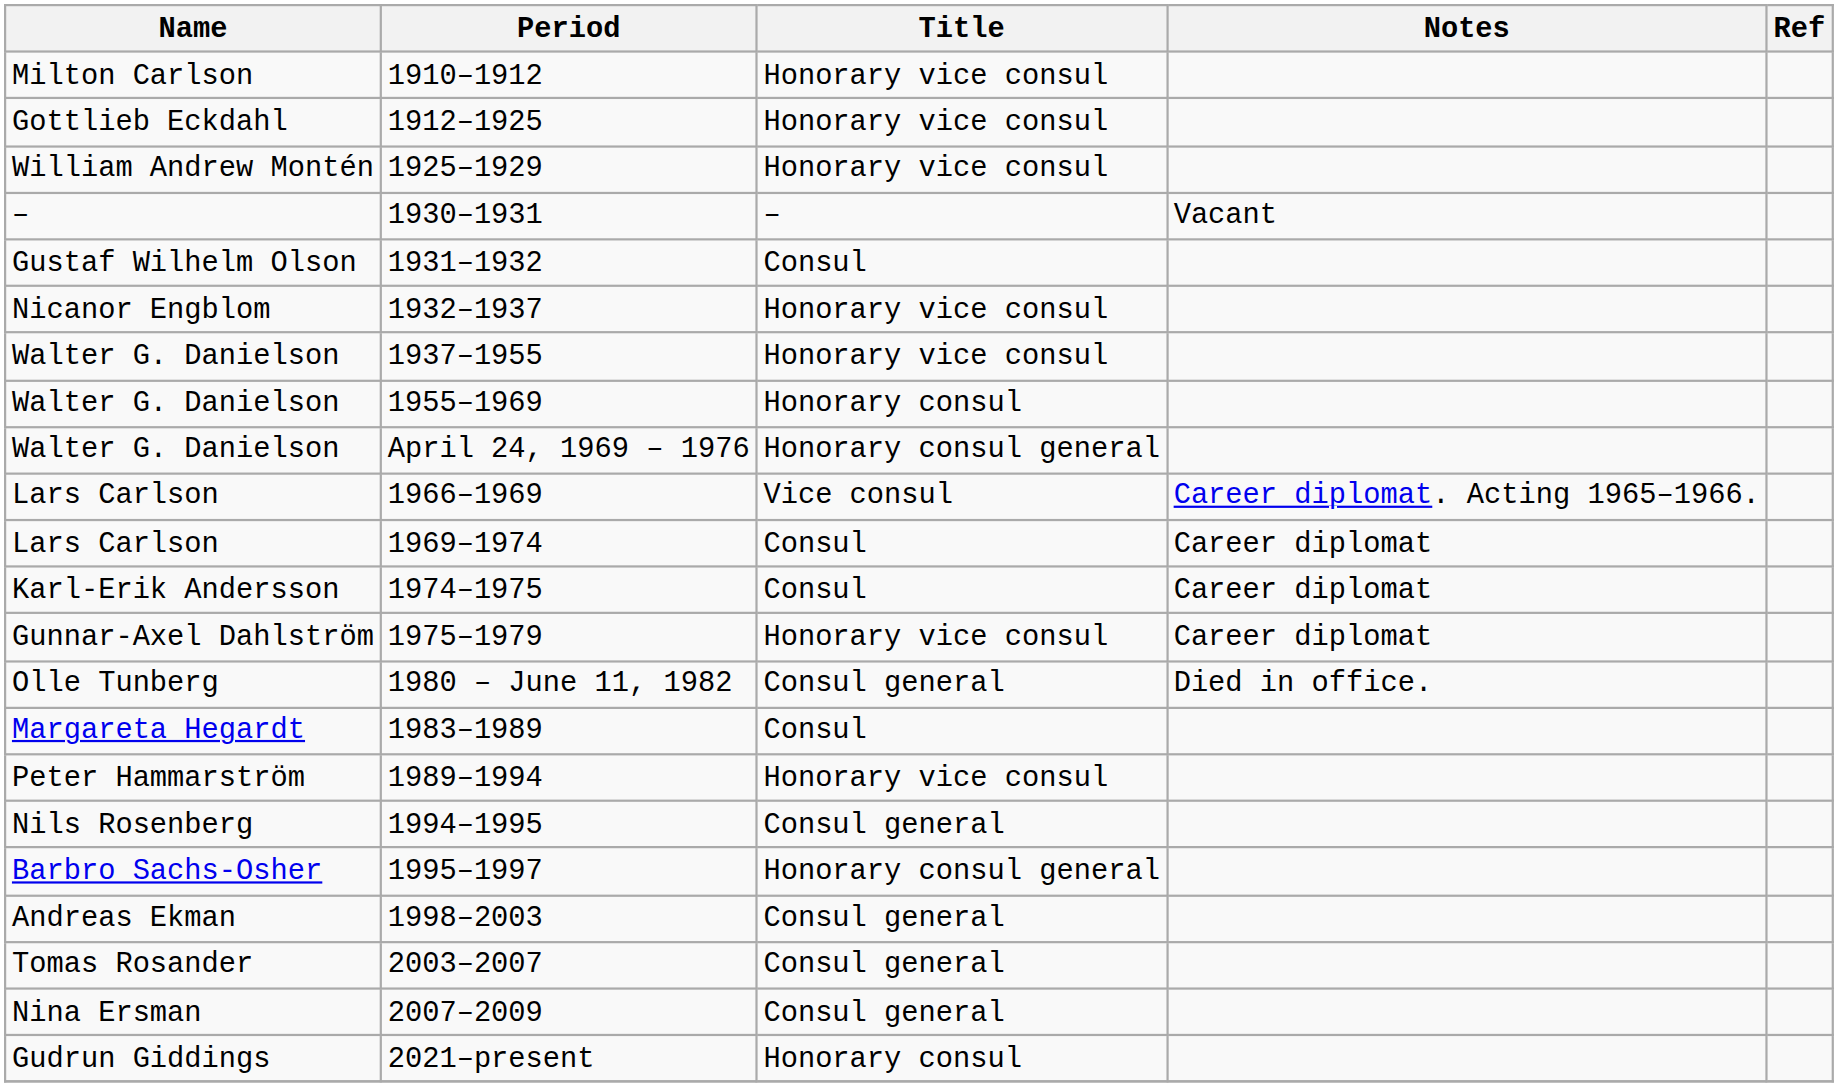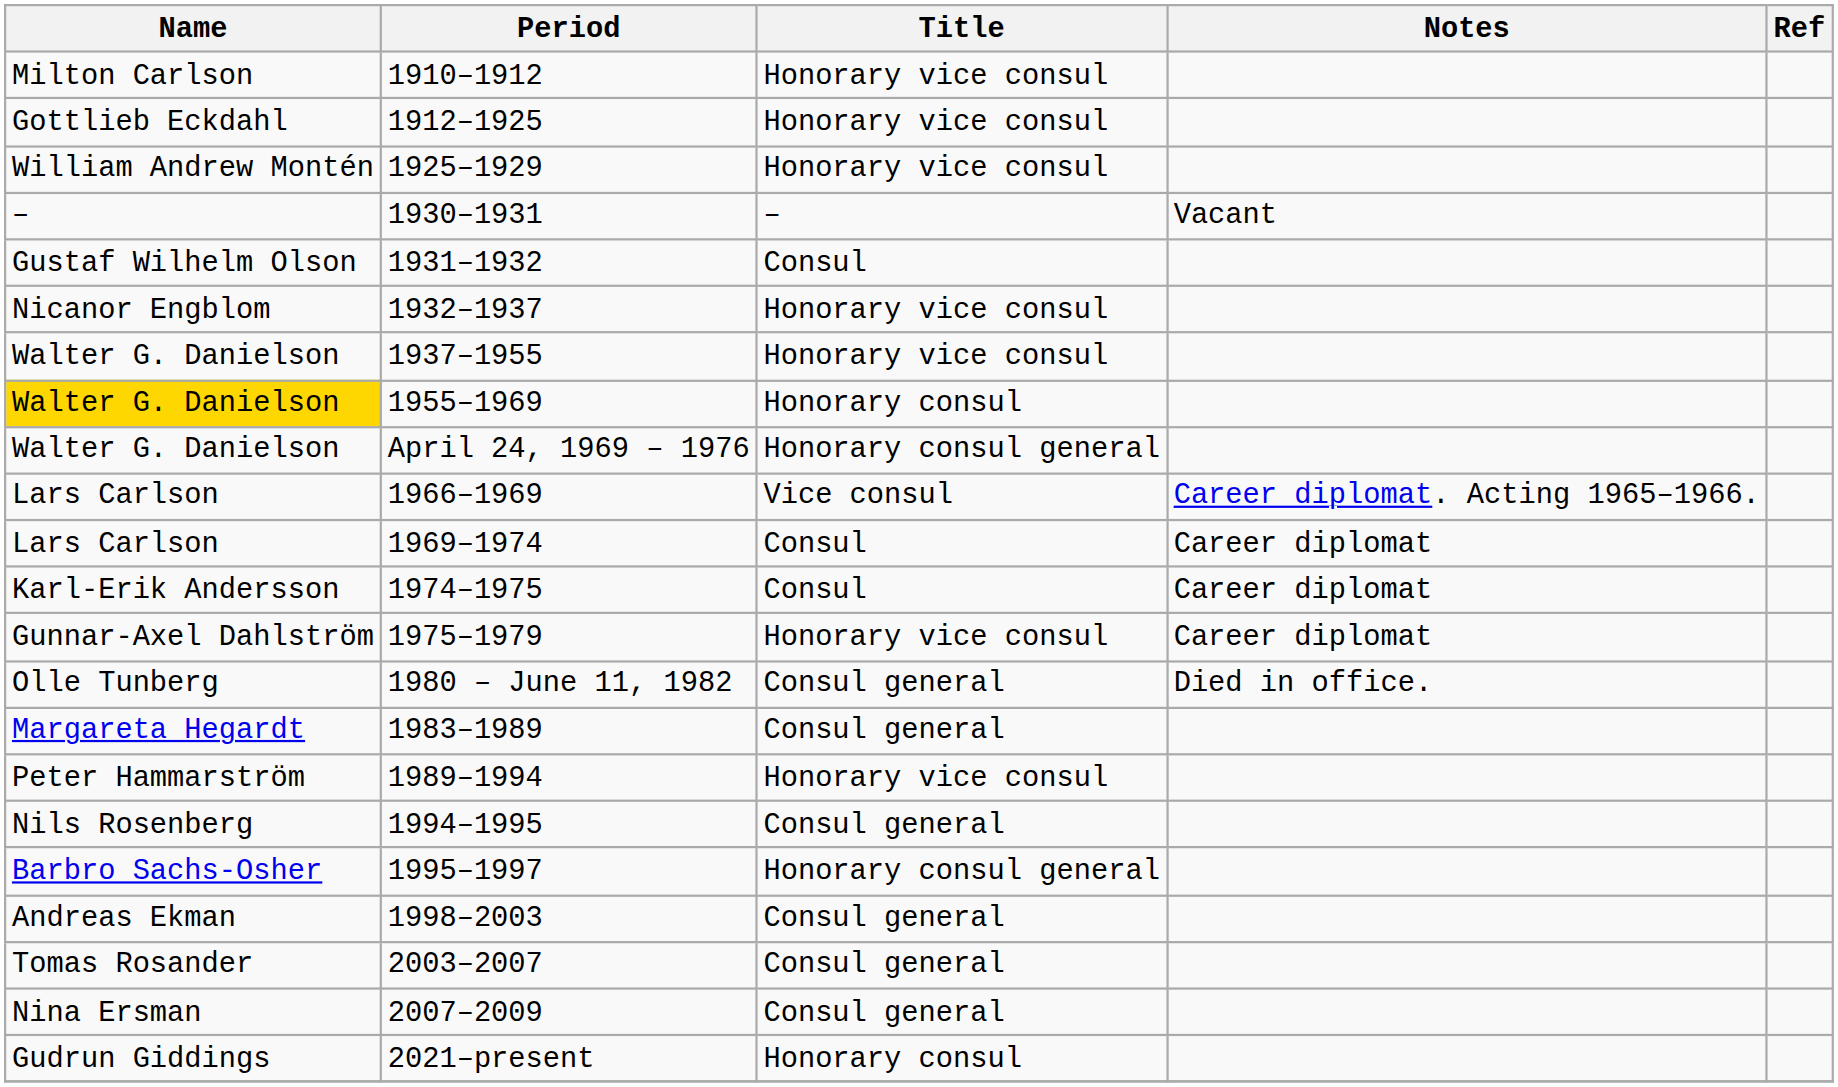1955–1969 | Name: no background -> gold background
1983–1989 | Title: Consul -> Consul general
